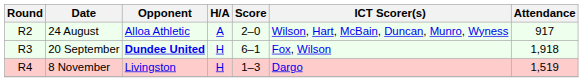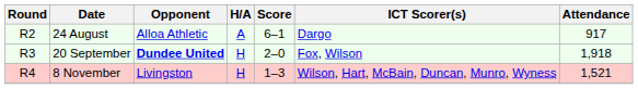24 August | Score: 2–0 -> 6–1
24 August | ICT Scorer(s): Wilson, Hart, McBain, Duncan, Munro, Wyness -> Dargo
20 September | Score: 6–1 -> 2–0
8 November | ICT Scorer(s): Dargo -> Wilson, Hart, McBain, Duncan, Munro, Wyness
8 November | Attendance: 1,519 -> 1,521
